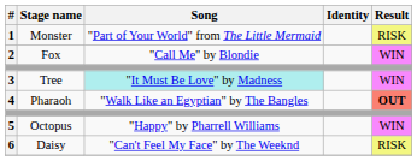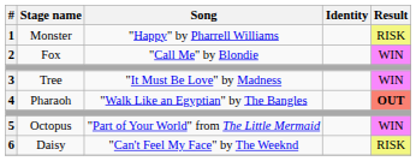1 | Song: "Part of Your World" from The Little Mermaid -> "Happy" by Pharrell Williams
3 | Song: paleturquoise background -> no background
5 | Song: "Happy" by Pharrell Williams -> "Part of Your World" from The Little Mermaid
